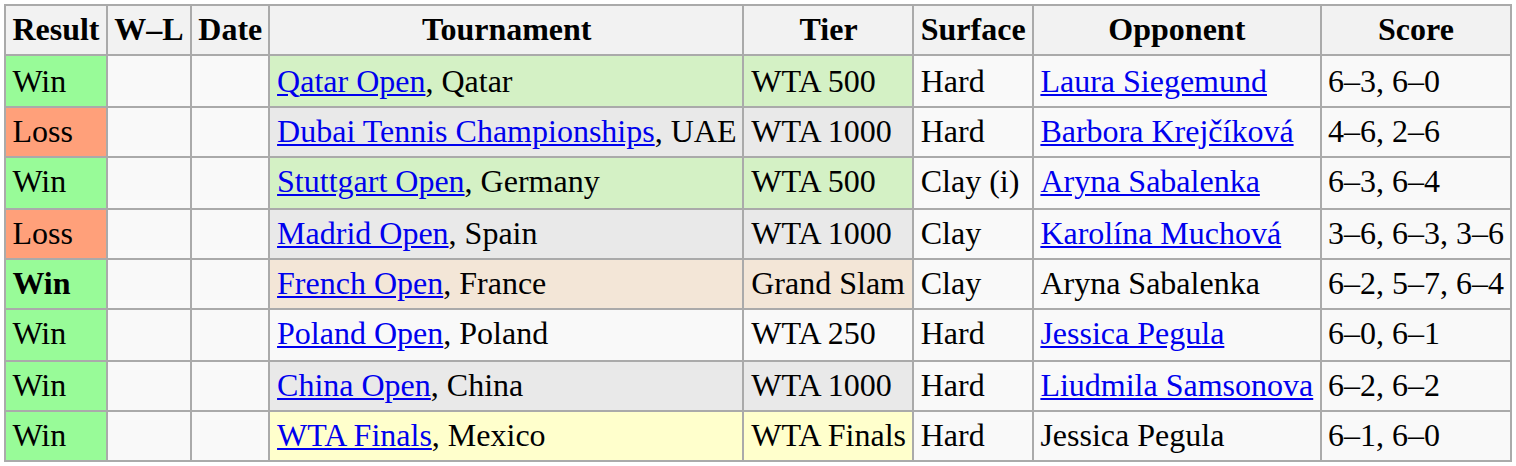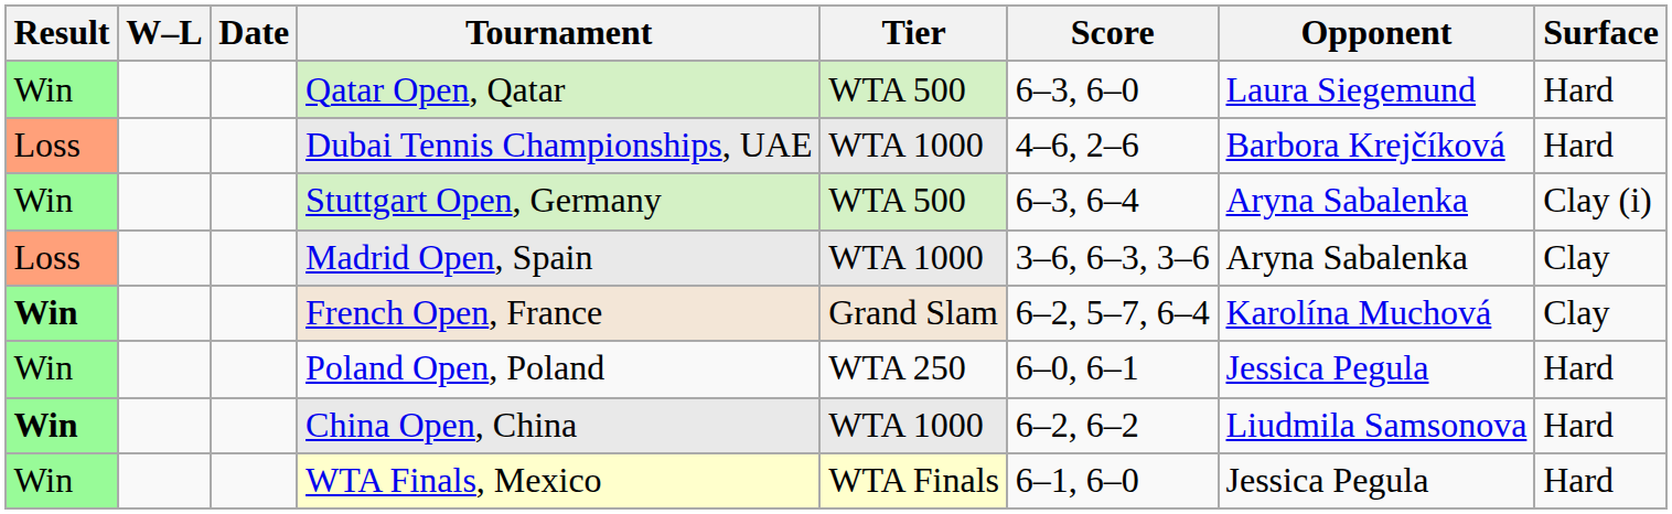columns swapped: Surface <-> Score
Madrid Open, Spain | Opponent: Karolína Muchová -> Aryna Sabalenka
French Open, France | Opponent: Aryna Sabalenka -> Karolína Muchová
China Open, China | Result: normal -> bold
